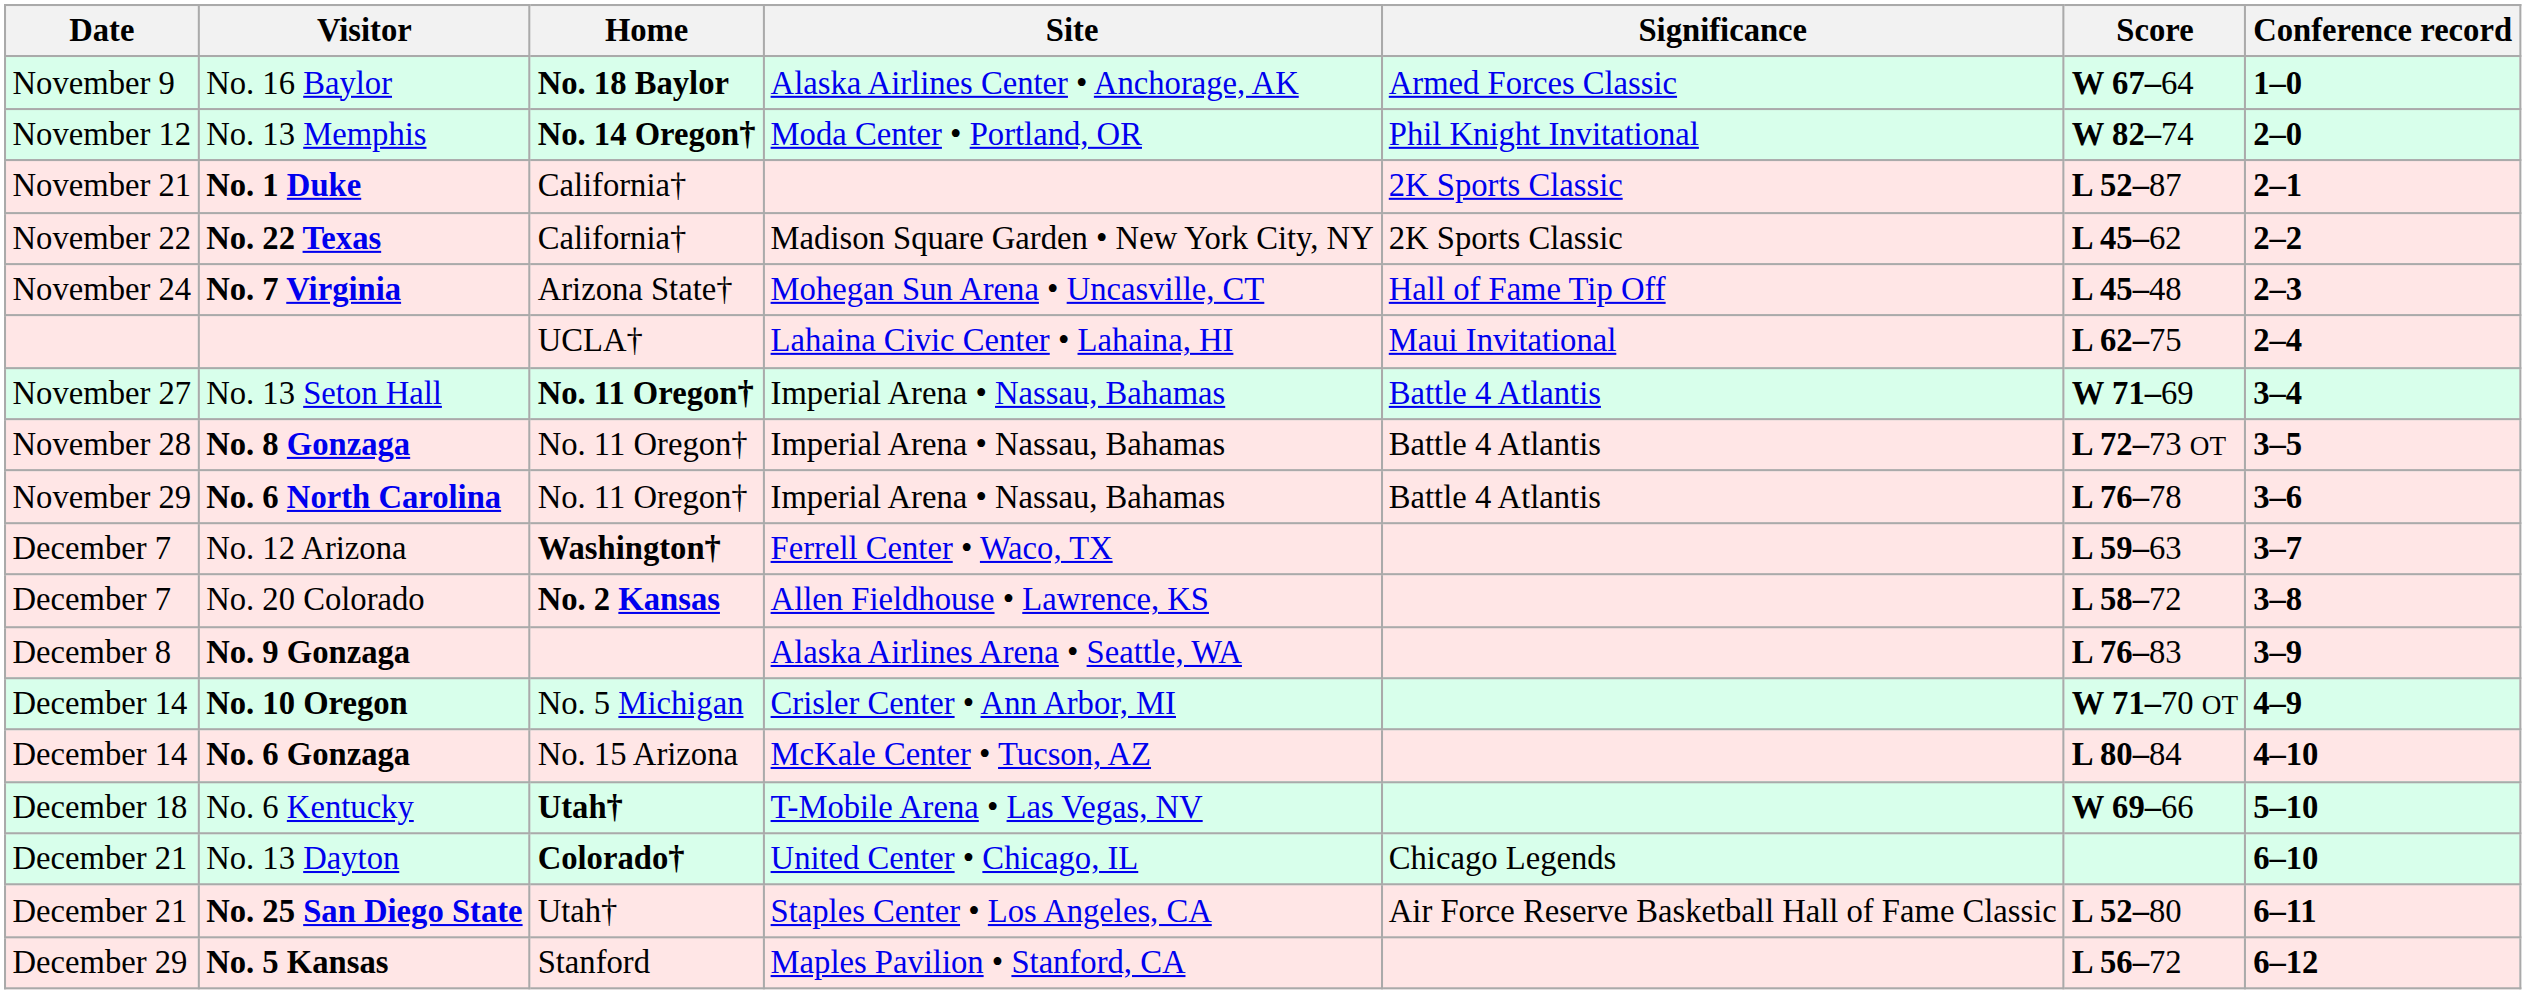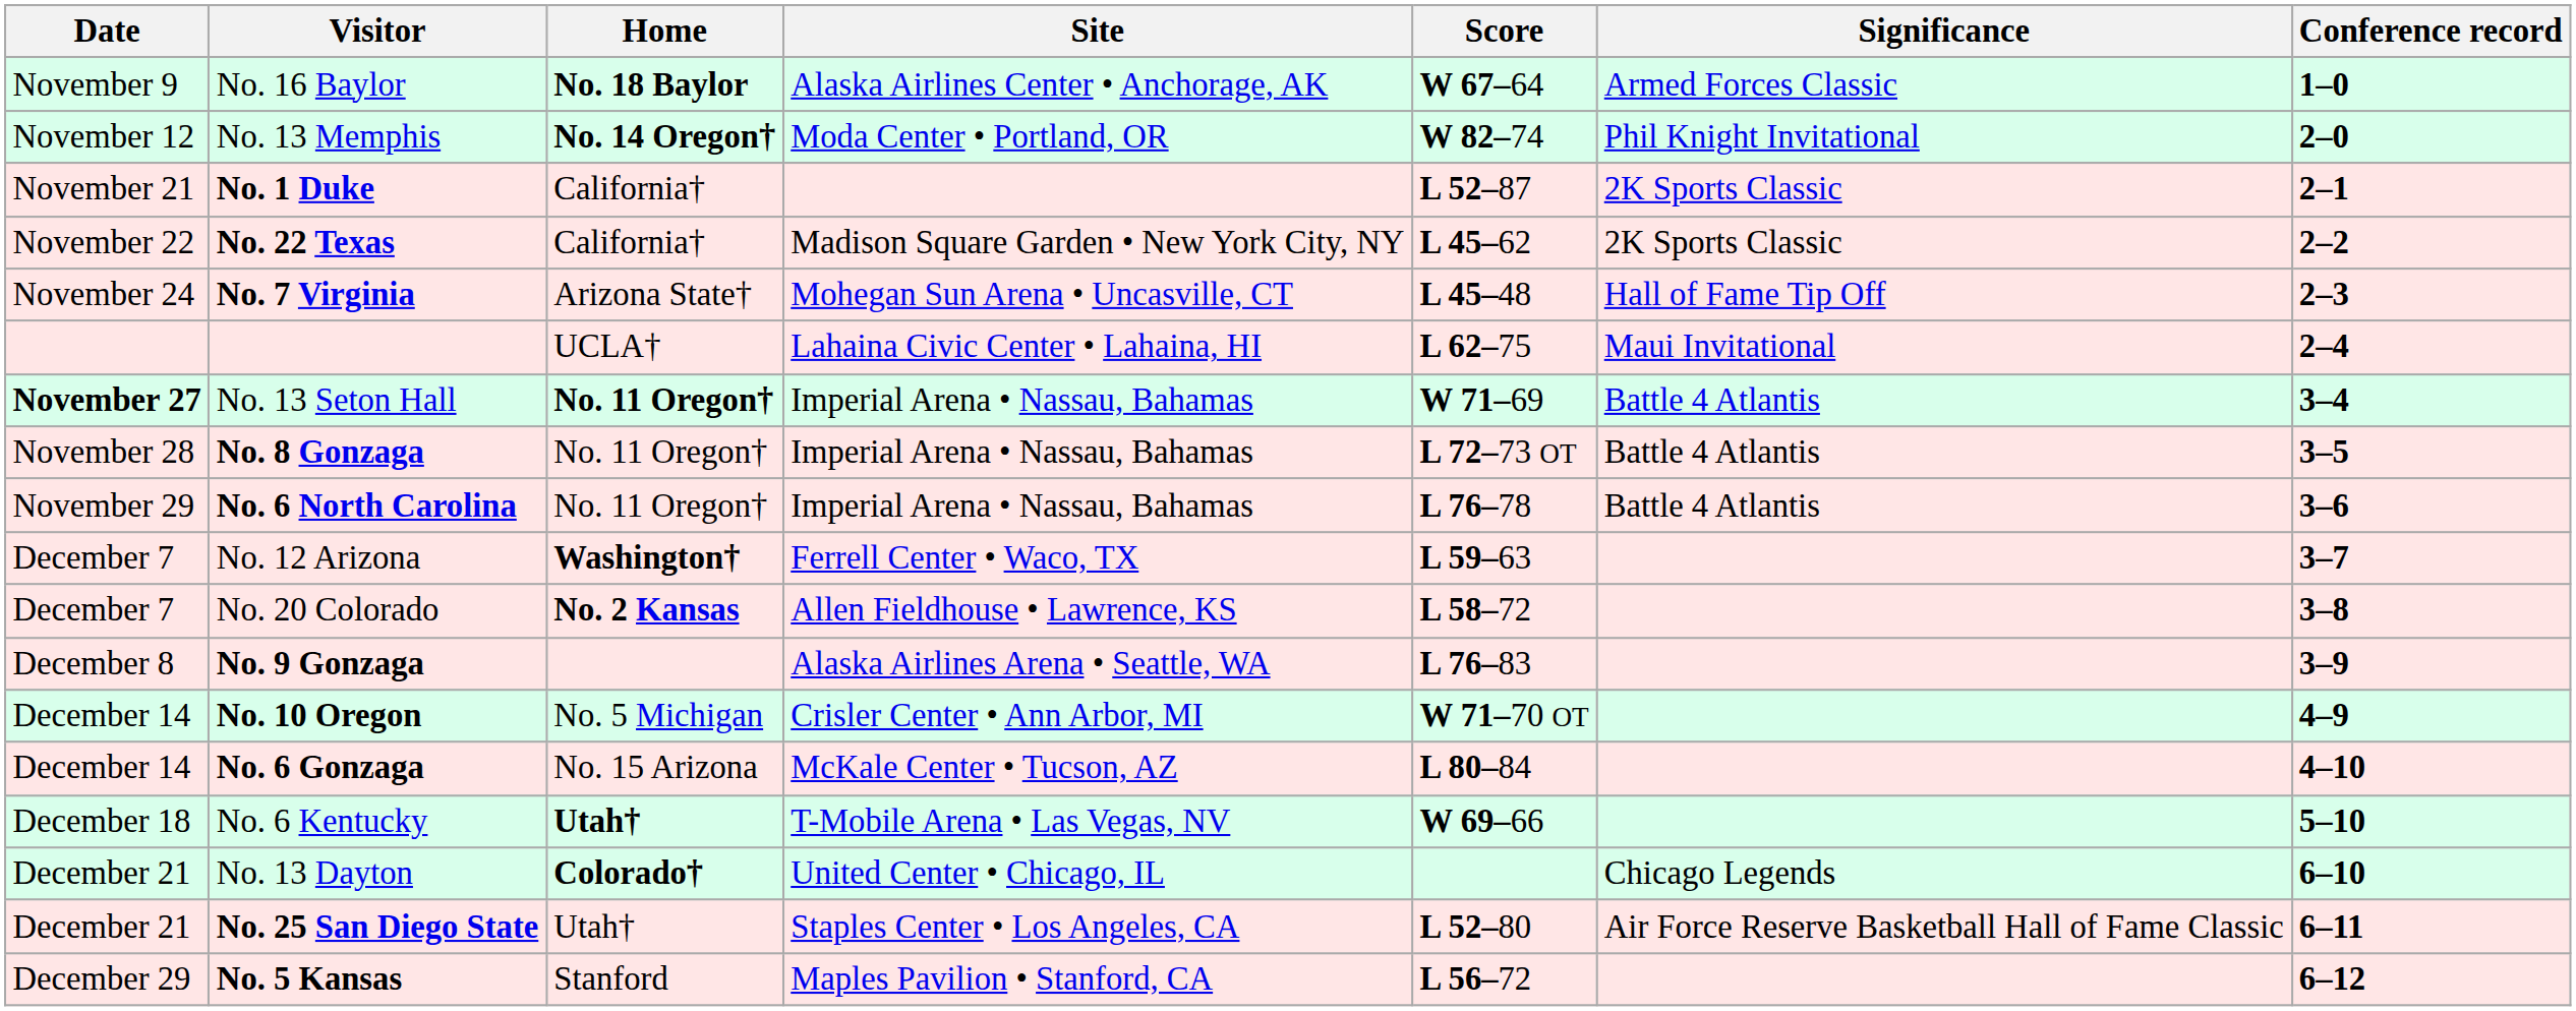columns swapped: Significance <-> Score
No. 13 Seton Hall | Date: normal -> bold
